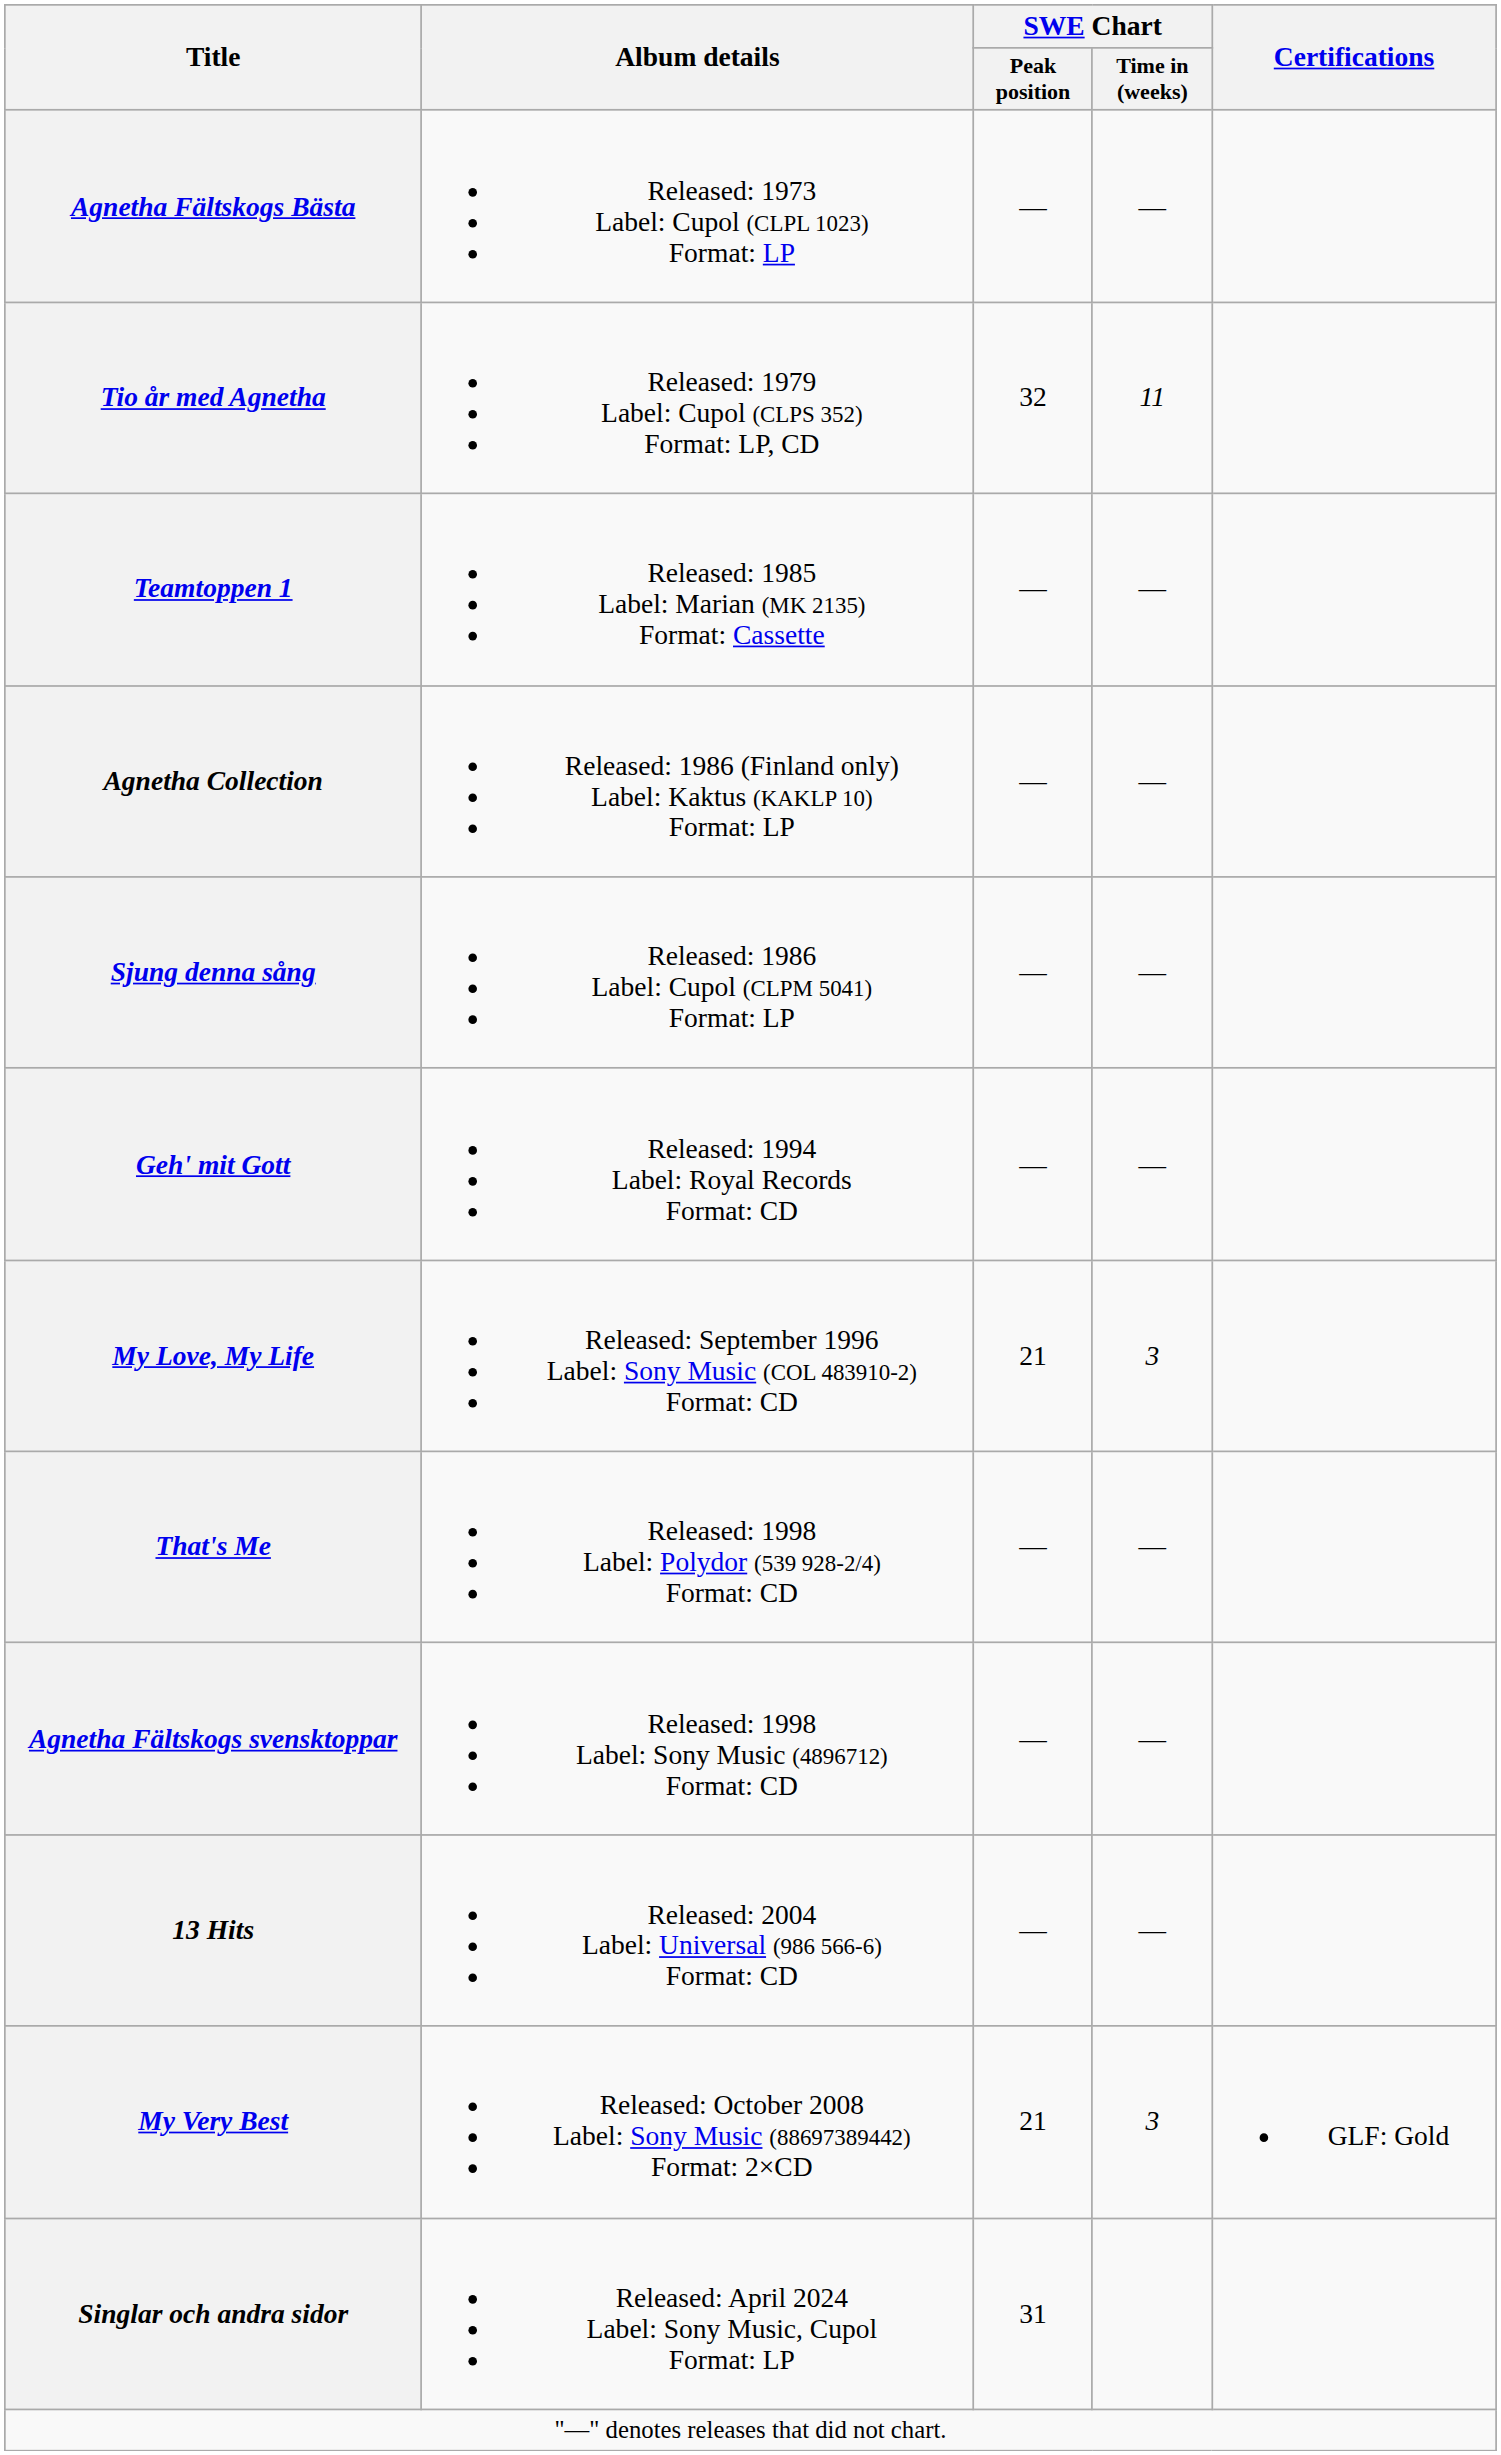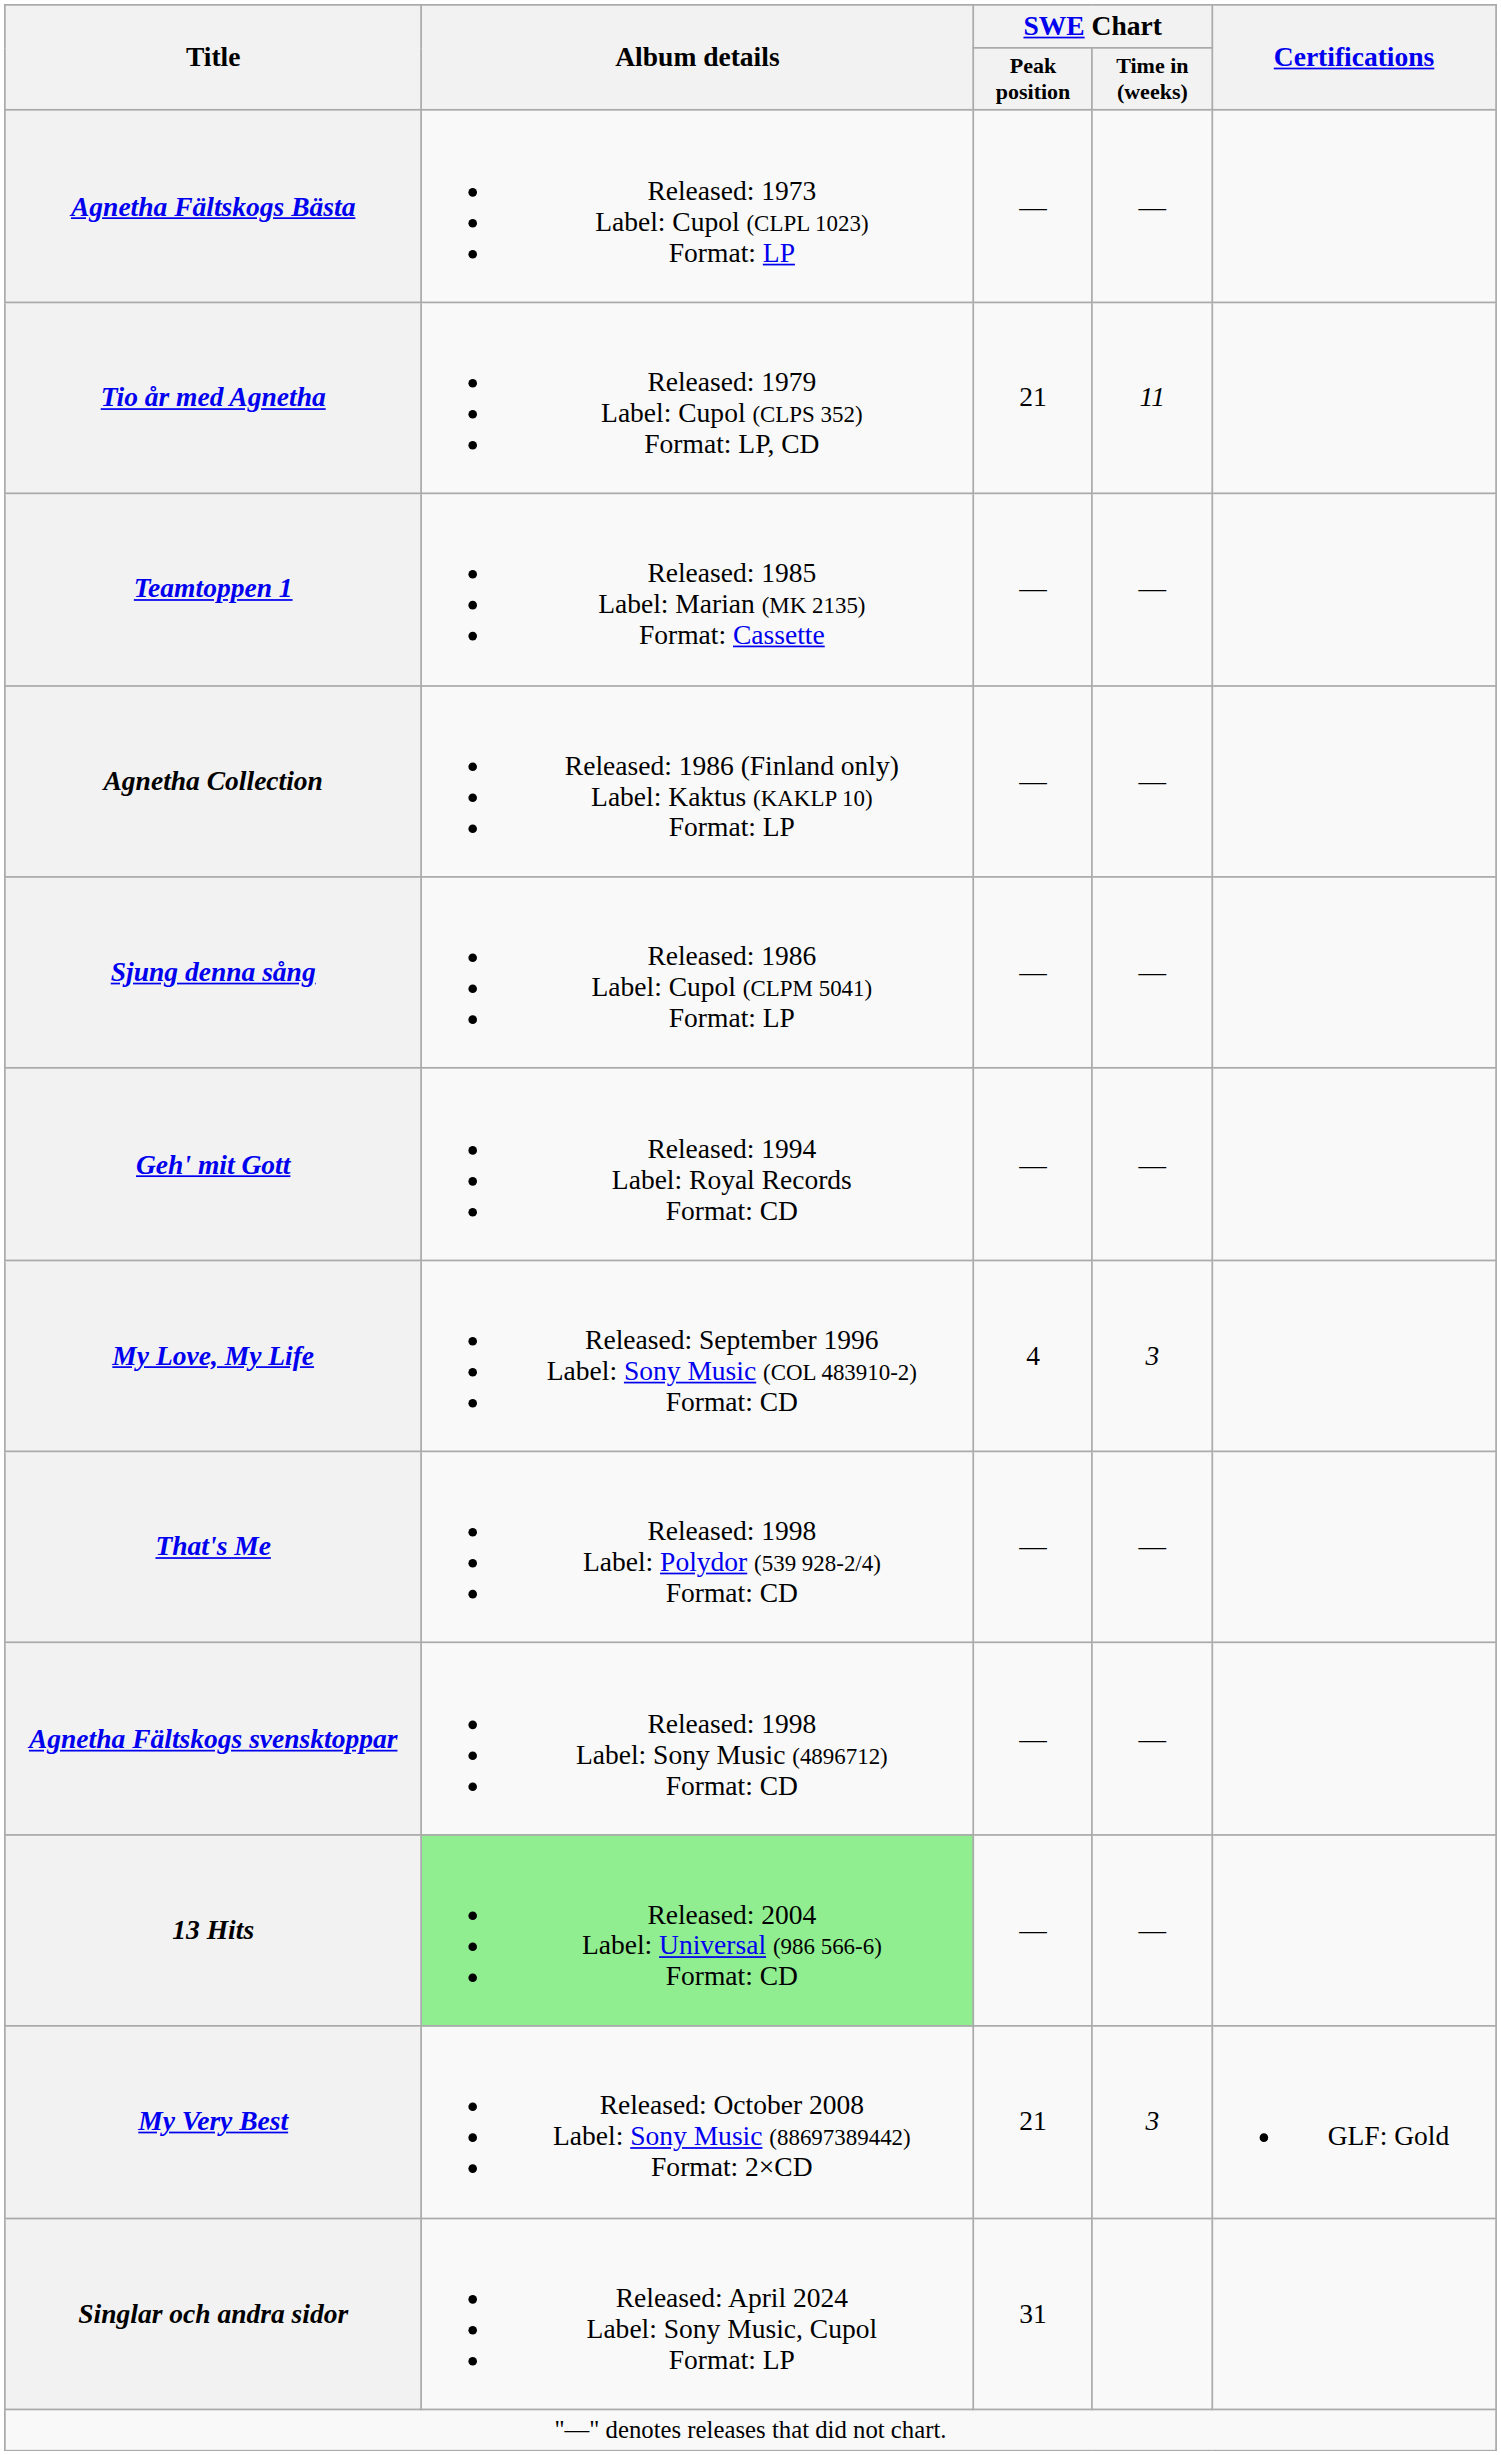Tio år med Agnetha | SWE Chart / Peak position: 32 -> 21
My Love, My Life | SWE Chart / Peak position: 21 -> 4
13 Hits | Album details: no background -> lightgreen background
